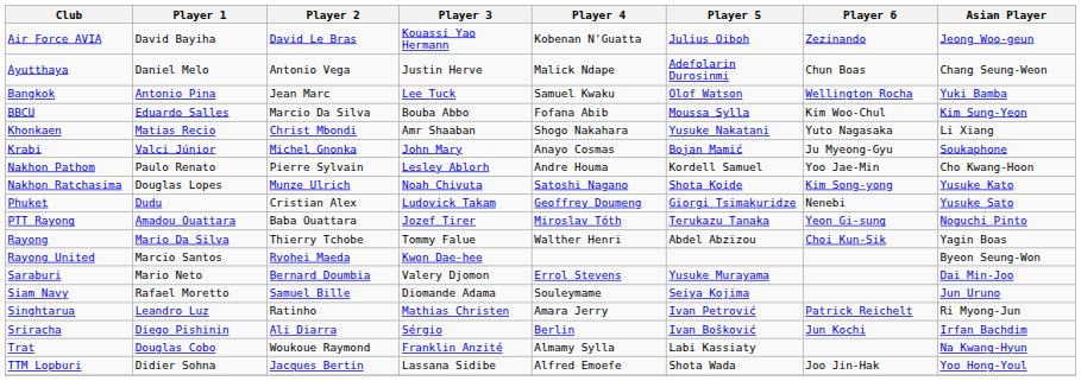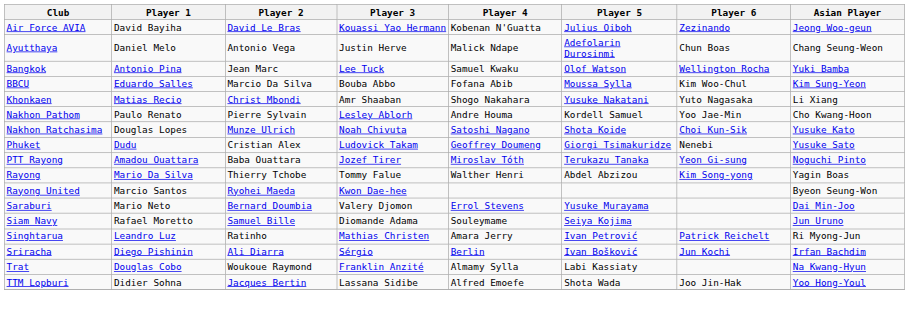- row: Krabi | Valci Júnior | Michel Gnonka | John Mary | Anayo Cosmas | Bojan Mamić | Ju Myeong-Gyu | Soukaphone
Nakhon Ratchasima | Player 6: Kim Song-yong -> Choi Kun-Sik
Rayong | Player 6: Choi Kun-Sik -> Kim Song-yong
